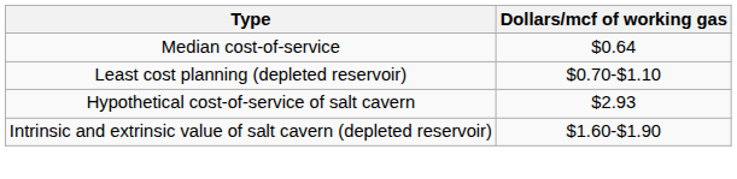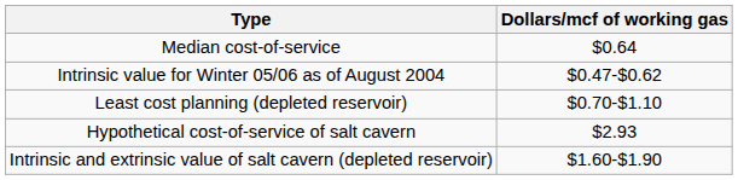+ row: Intrinsic value for Winter 05/06 as of August 2004 | $0.47-$0.62
